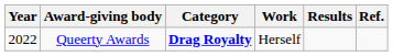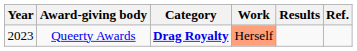Queerty Awards | Year: 2022 -> 2023
Queerty Awards | Work: no background -> lightsalmon background
